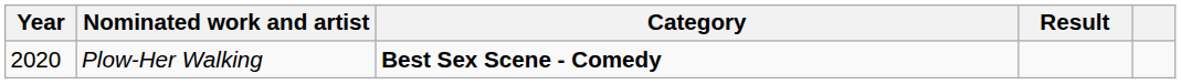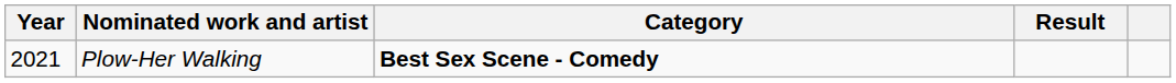Plow-Her Walking | Year: 2020 -> 2021
